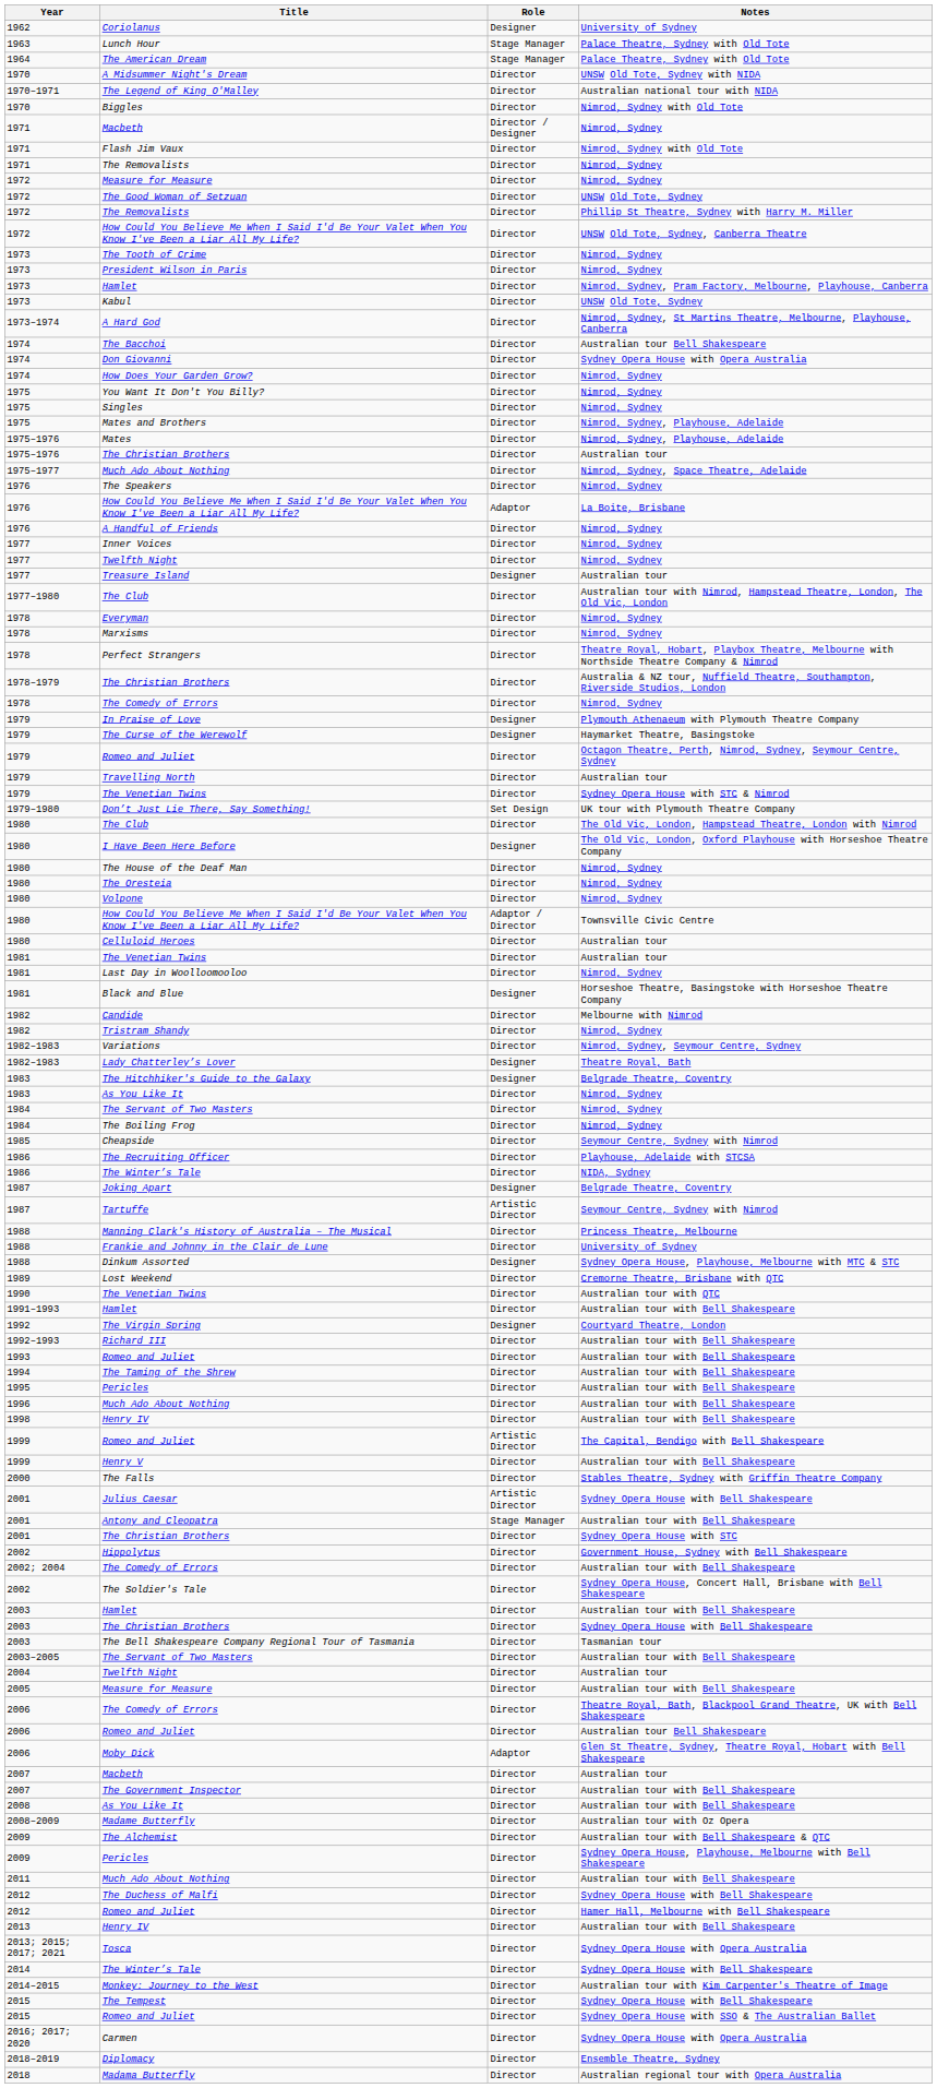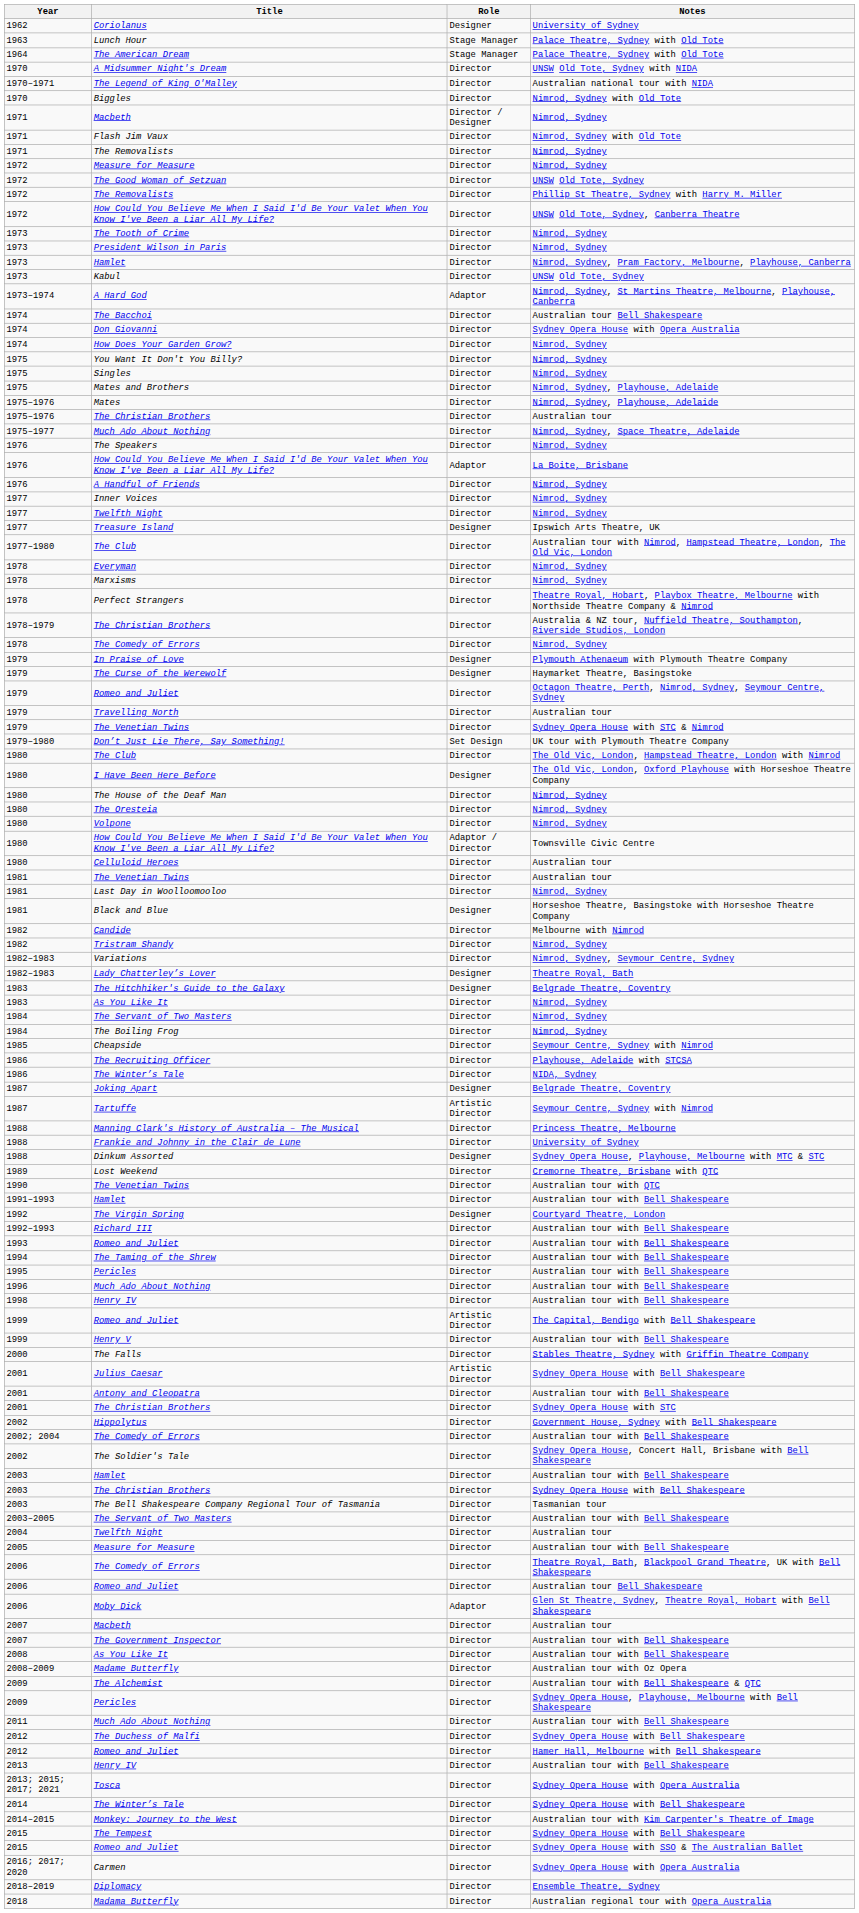A Hard God | Role: Director -> Adaptor
Treasure Island | Notes: Australian tour -> Ipswich Arts Theatre, UK
Antony and Cleopatra | Role: Stage Manager -> Director
